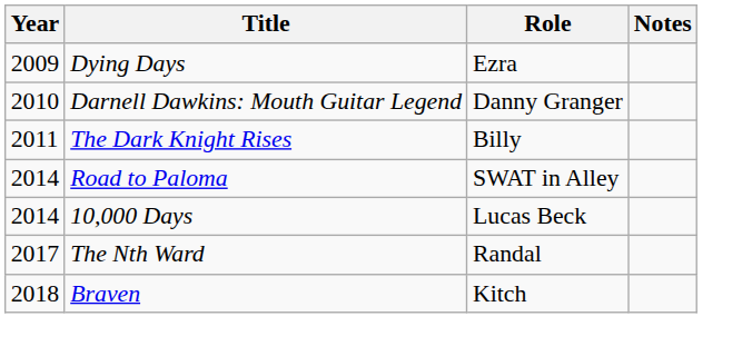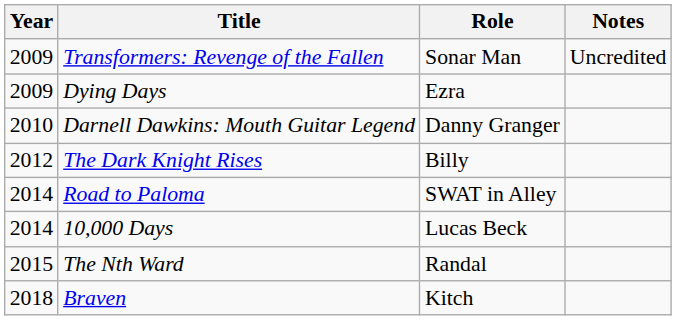+ row: 2009 | Transformers: Revenge of the Fallen | Sonar Man | Uncredited
The Dark Knight Rises | Year: 2011 -> 2012
The Nth Ward | Year: 2017 -> 2015
